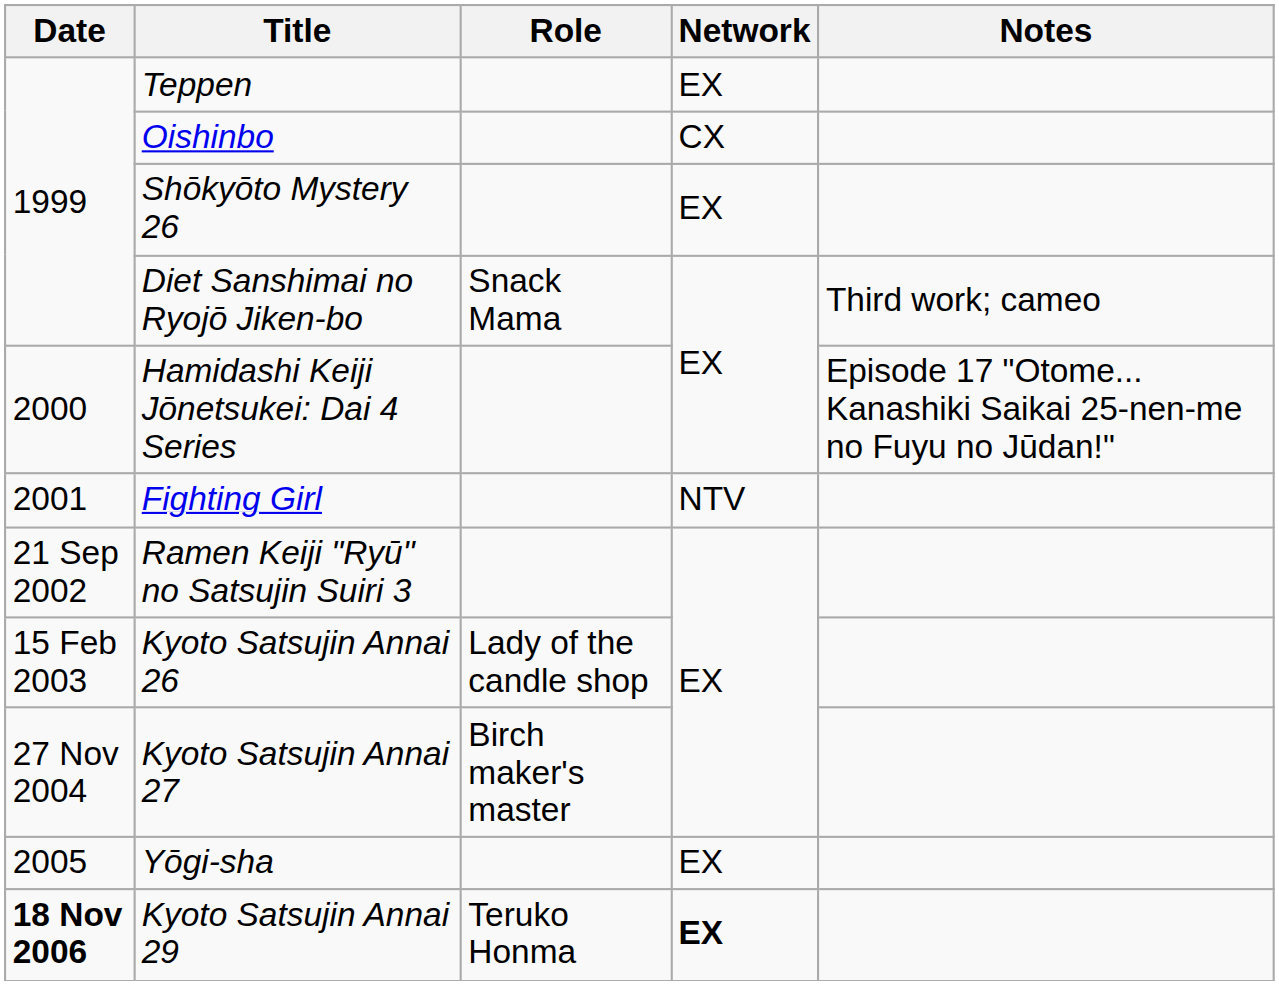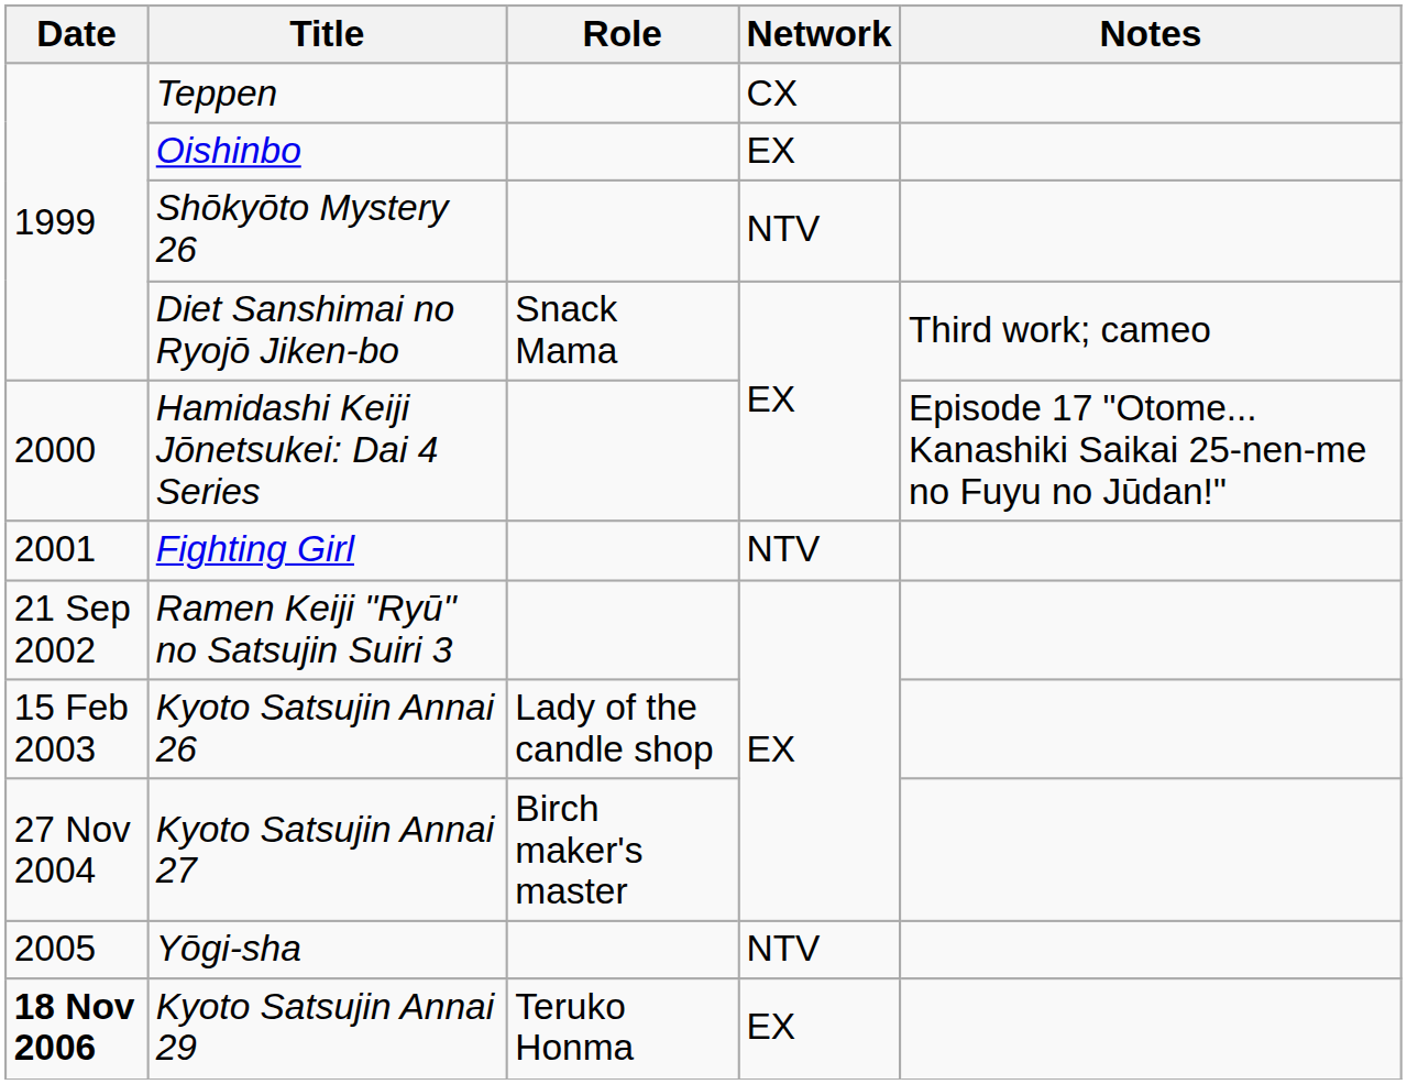Teppen | Network: EX -> CX
Oishinbo | Network: CX -> EX
Shōkyōto Mystery 26 | Network: EX -> NTV
Yōgi-sha | Network: EX -> NTV
Kyoto Satsujin Annai 29 | Network: bold -> normal
